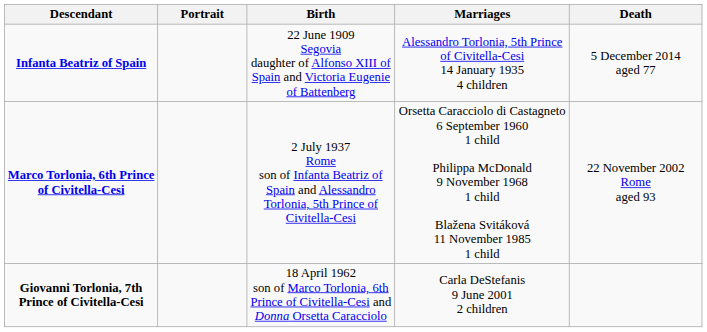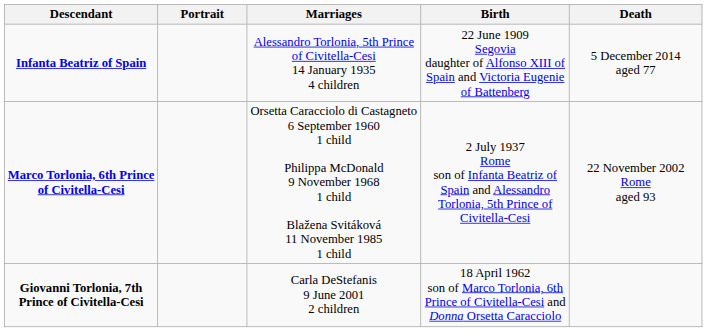columns swapped: Birth <-> Marriages
